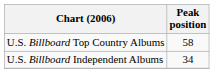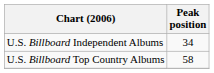rows swapped: U.S. Billboard Top Country Albums <-> U.S. Billboard Independent Albums
